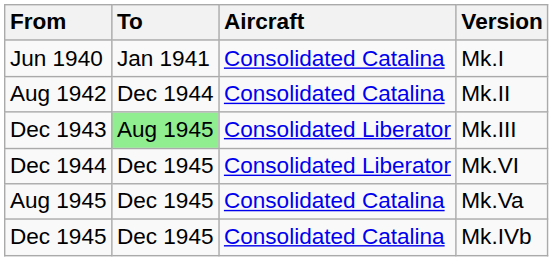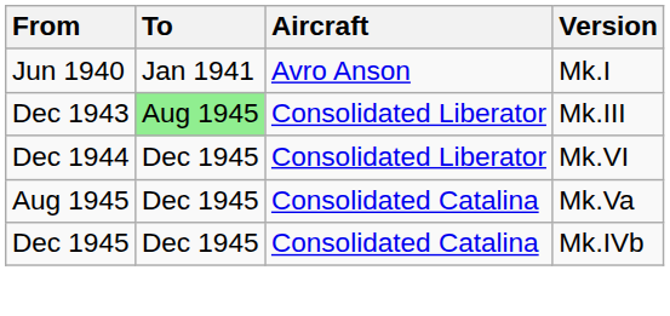Jun 1940 | Aircraft: Consolidated Catalina -> Avro Anson
- row: Aug 1942 | Dec 1944 | Consolidated Catalina | Mk.II
